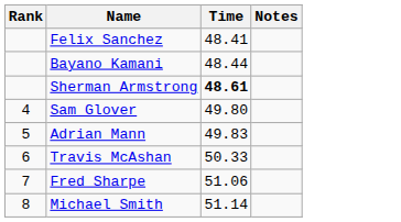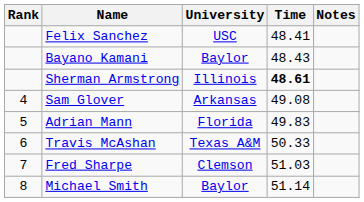+ column: University | USC | Baylor | Illinois | Arkansas | Florida | Texas A&M | Clemson | Baylor
Bayano Kamani | Time: 48.44 -> 48.43
Sam Glover | Time: 49.80 -> 49.08
Fred Sharpe | Time: 51.06 -> 51.03
